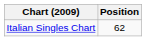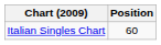Italian Singles Chart | Position: 62 -> 60
